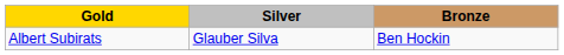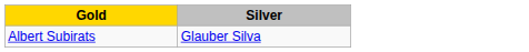- column: Bronze | Ben Hockin
